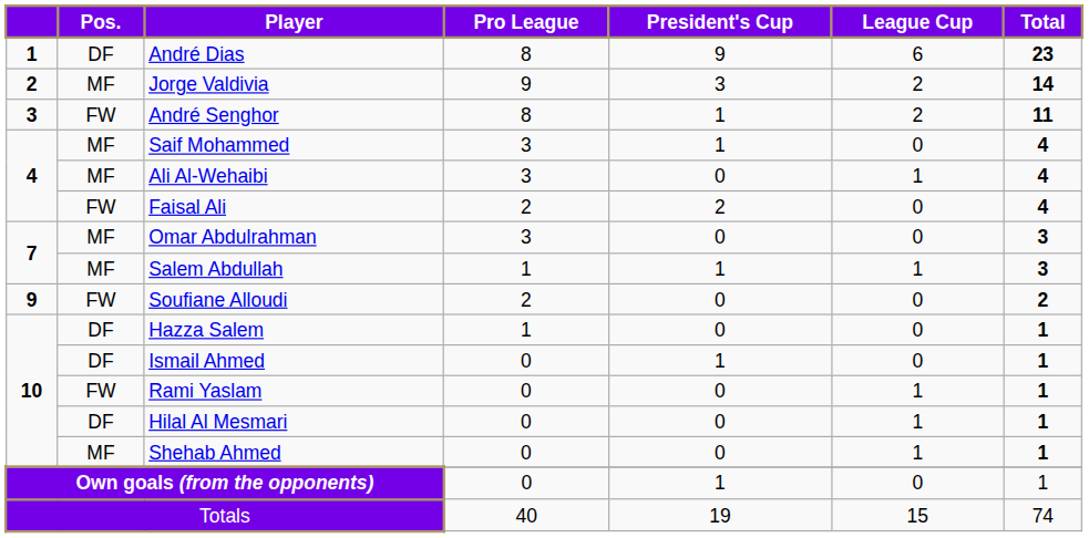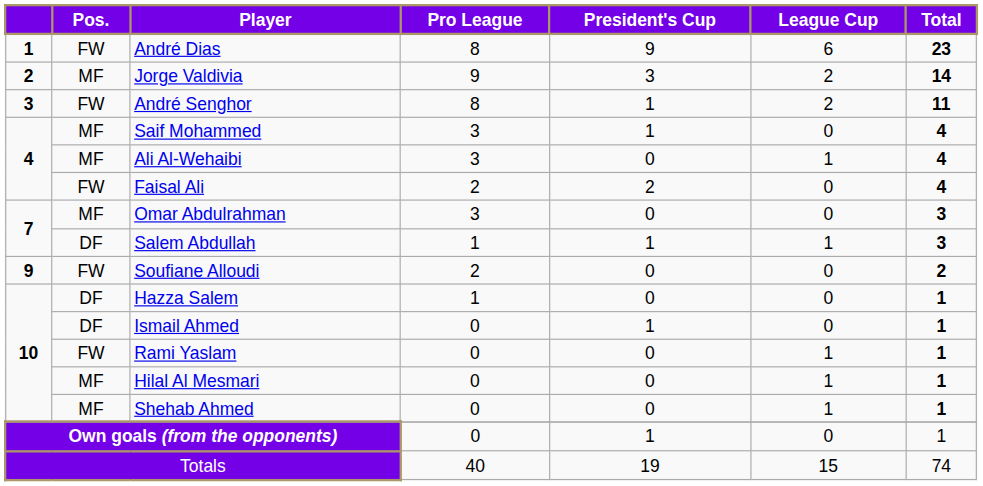André Dias | Pos.: DF -> FW
Salem Abdullah | Pos.: MF -> DF
Hilal Al Mesmari | Pos.: DF -> MF
